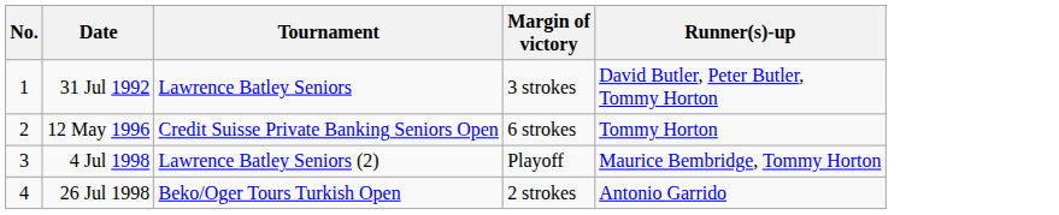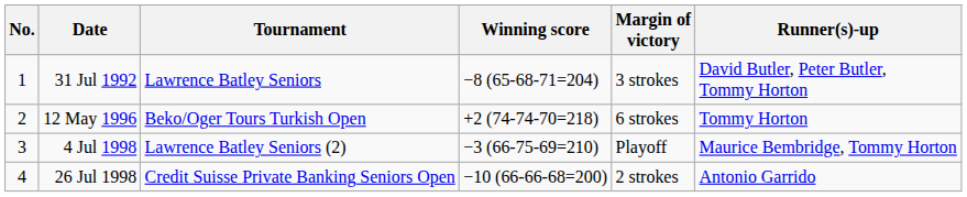+ column: Winning score | −8 (65-68-71=204) | +2 (74-74-70=218) | −3 (66-75-69=210) | −10 (66-66-68=200)
12 May 1996 | Tournament: Credit Suisse Private Banking Seniors Open -> Beko/Oger Tours Turkish Open
26 Jul 1998 | Tournament: Beko/Oger Tours Turkish Open -> Credit Suisse Private Banking Seniors Open
